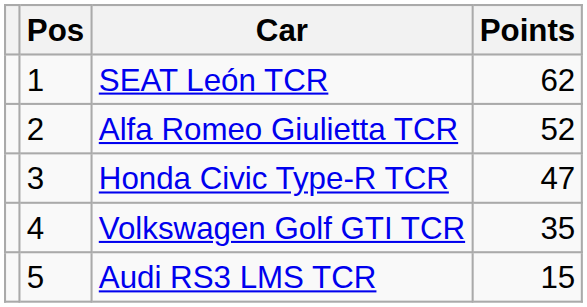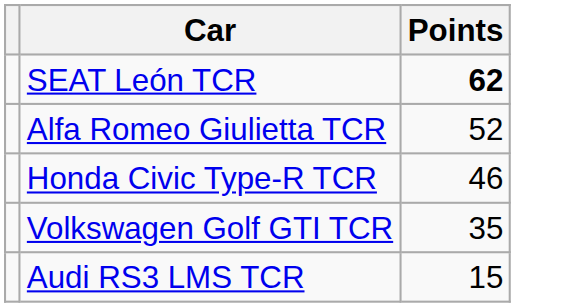- column: Pos | 1 | 2 | 3 | 4 | 5
SEAT León TCR | Points: normal -> bold
Honda Civic Type-R TCR | Points: 47 -> 46
